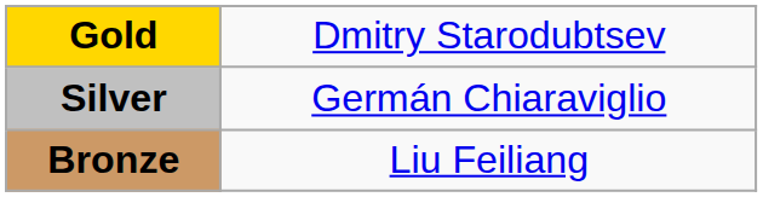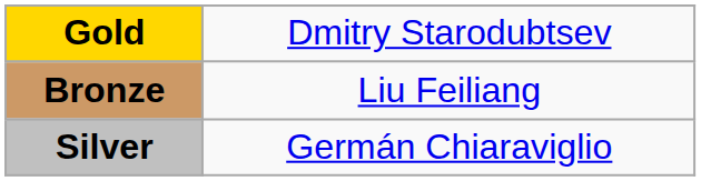rows swapped: Silver <-> Bronze
